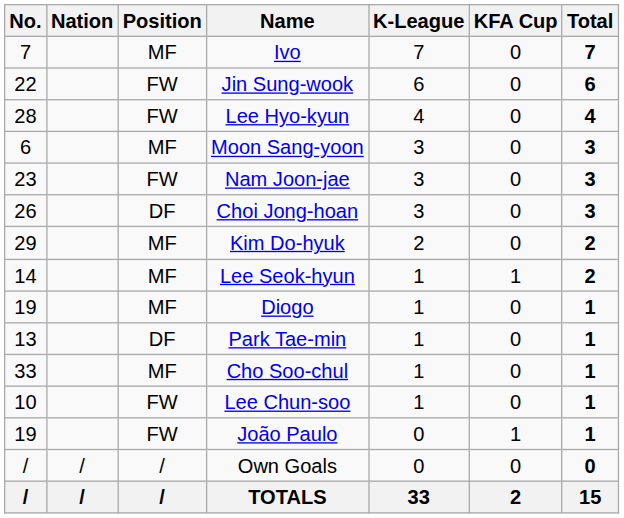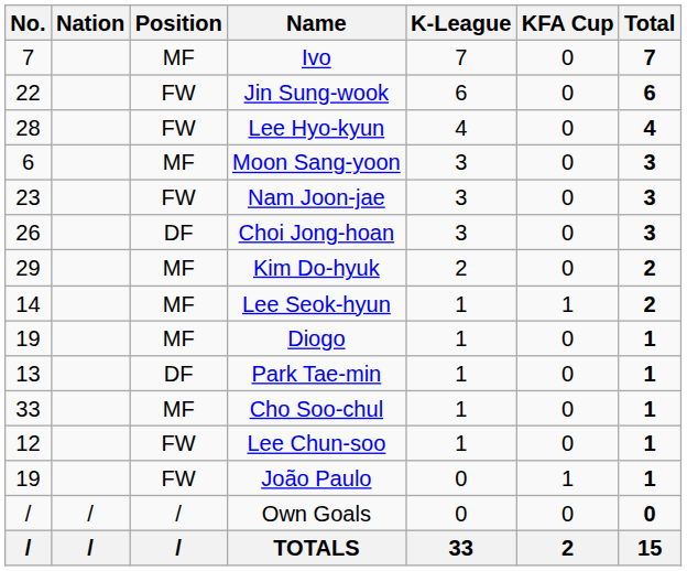Lee Chun-soo | No.: 10 -> 12
